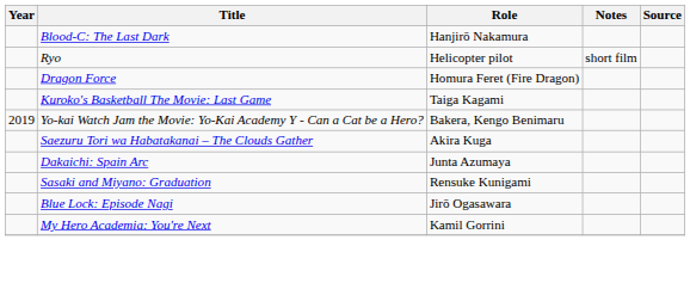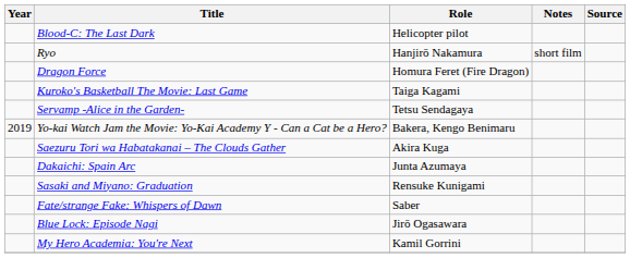Blood-C: The Last Dark | Role: Hanjirō Nakamura -> Helicopter pilot
Ryo | Role: Helicopter pilot -> Hanjirō Nakamura
+ row: Servamp -Alice in the Garden- | Tetsu Sendagaya
+ row: Fate/strange Fake: Whispers of Dawn | Saber
